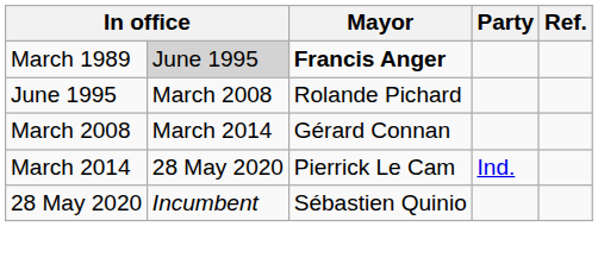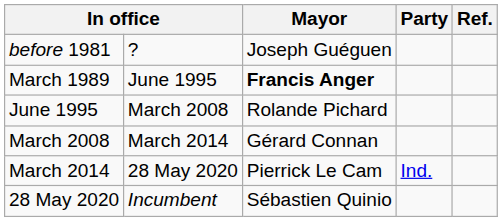+ row: before 1981 | ? | Joseph Guéguen
March 1989 | column 2: lightgrey background -> no background
